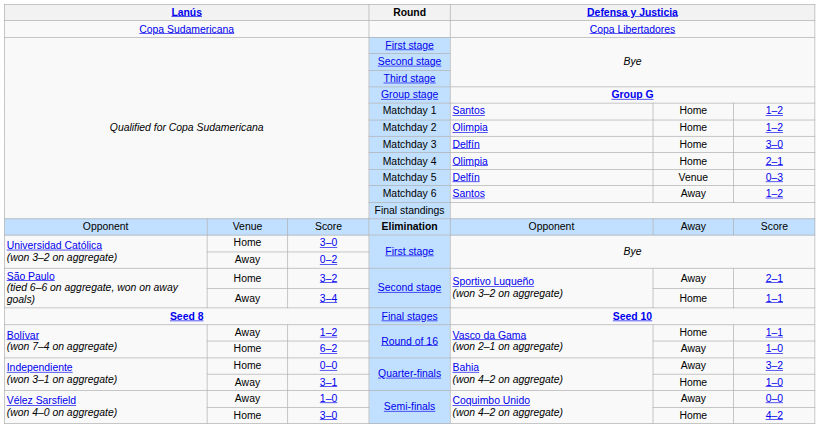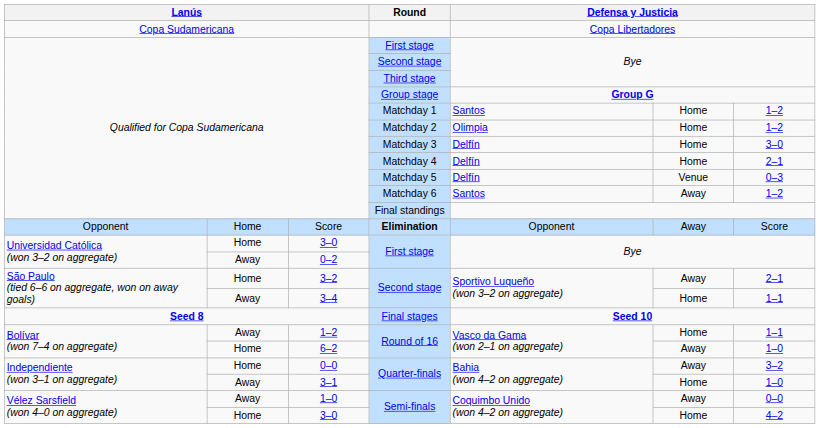Matchday 4 | column 5: Olimpia -> Delfín
Elimination | column 2: Venue -> Home
